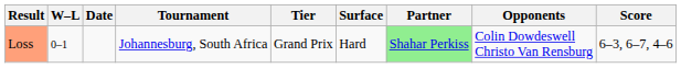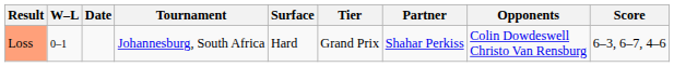columns swapped: Tier <-> Surface
Loss | Partner: lightgreen background -> no background
